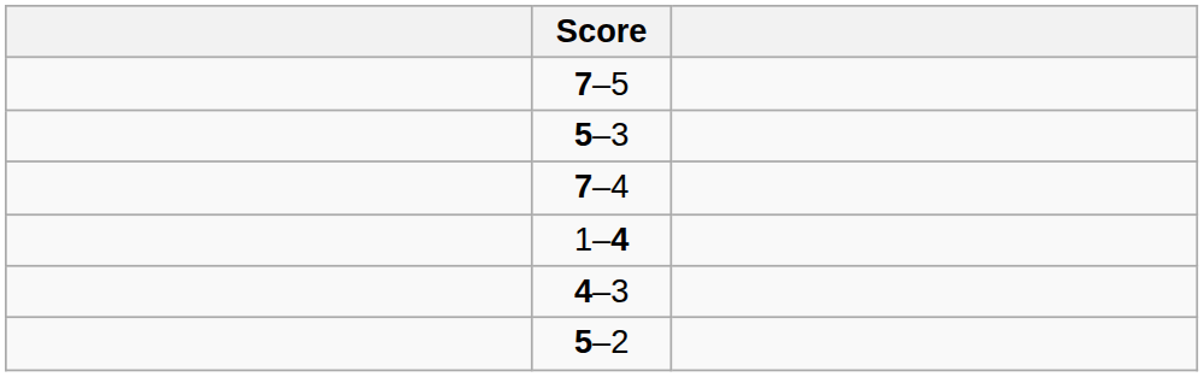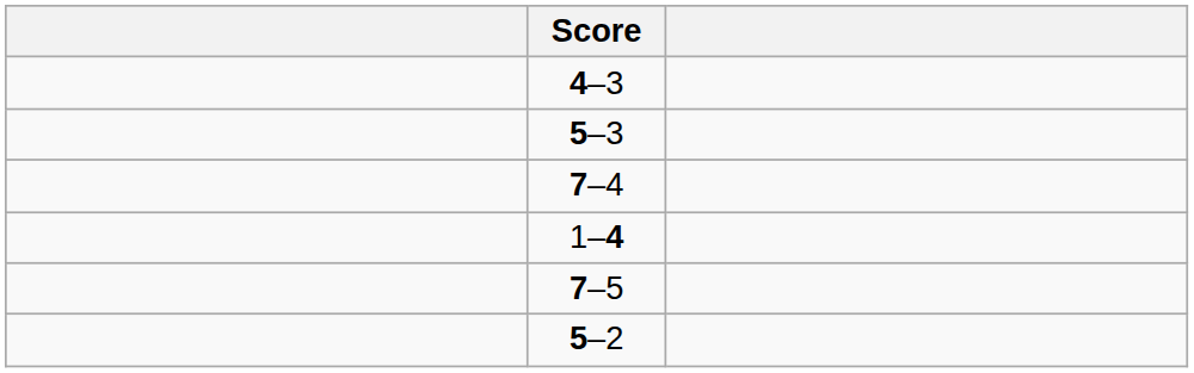rows swapped: 4–3 <-> 7–5
